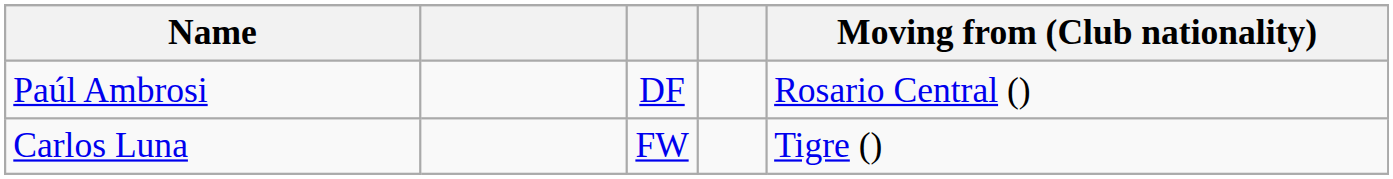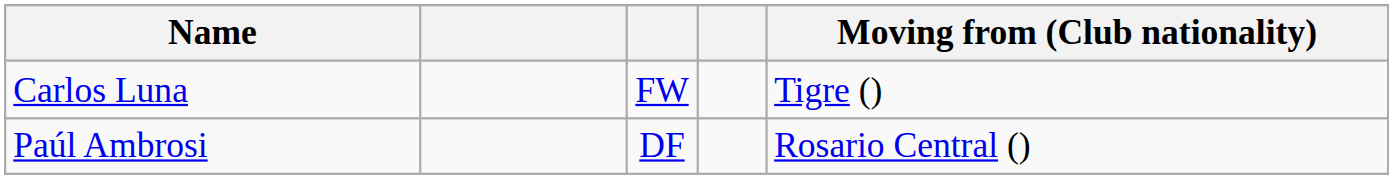rows swapped: Carlos Luna <-> Paúl Ambrosi
